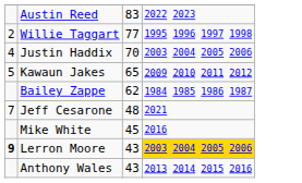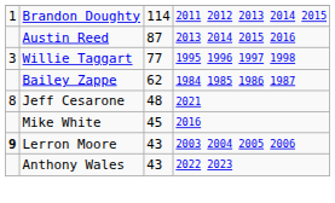+ row: 1 | Brandon Doughty | 114 | 2011 2012 2013 2014 2015
Austin Reed | column 3: 83 -> 87
Austin Reed | column 4: 2022 2023 -> 2013 2014 2015 2016
Willie Taggart | column 1: 2 -> 3
- row: 4 | Justin Haddix | 70 | 2003 2004 2005 2006
- row: 5 | Kawaun Jakes | 65 | 2009 2010 2011 2012
Jeff Cesarone | column 1: 7 -> 8
Lerron Moore | column 4: gold background -> no background
Anthony Wales | column 4: 2013 2014 2015 2016 -> 2022 2023
